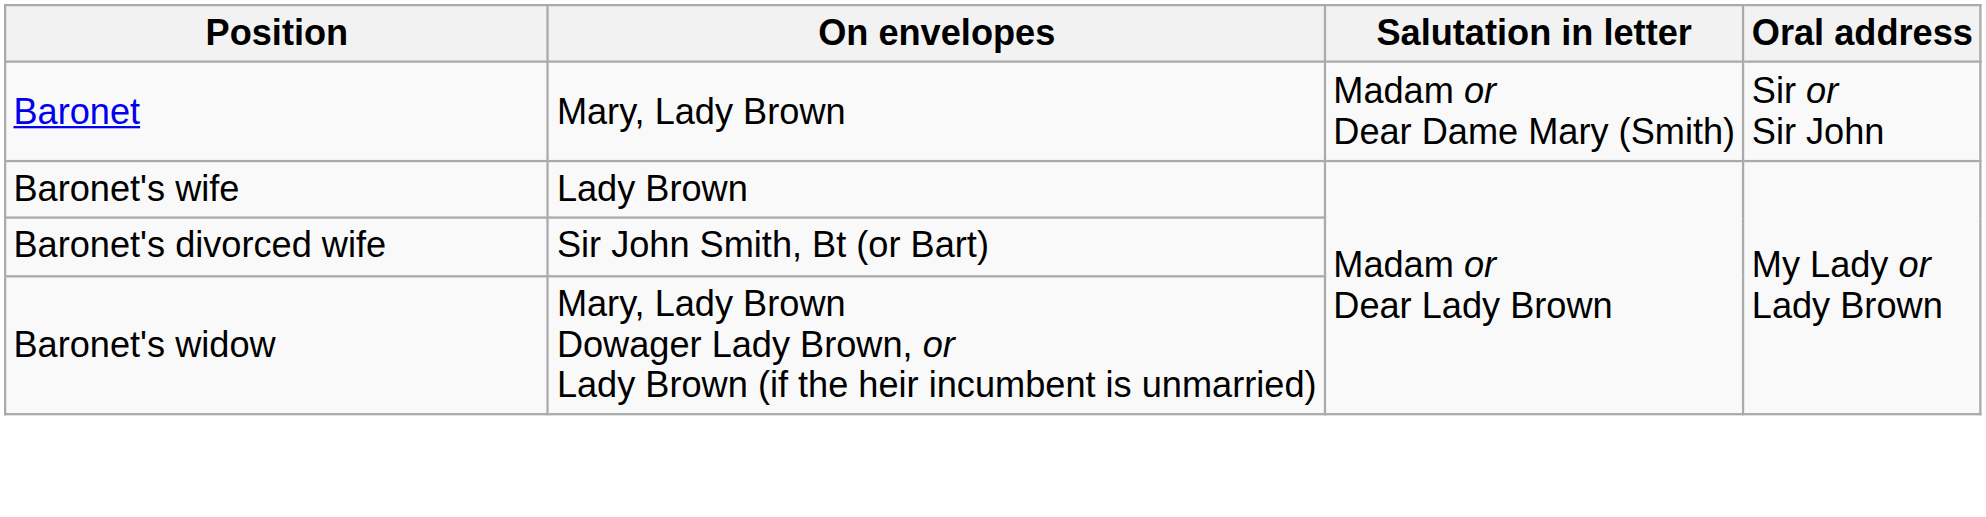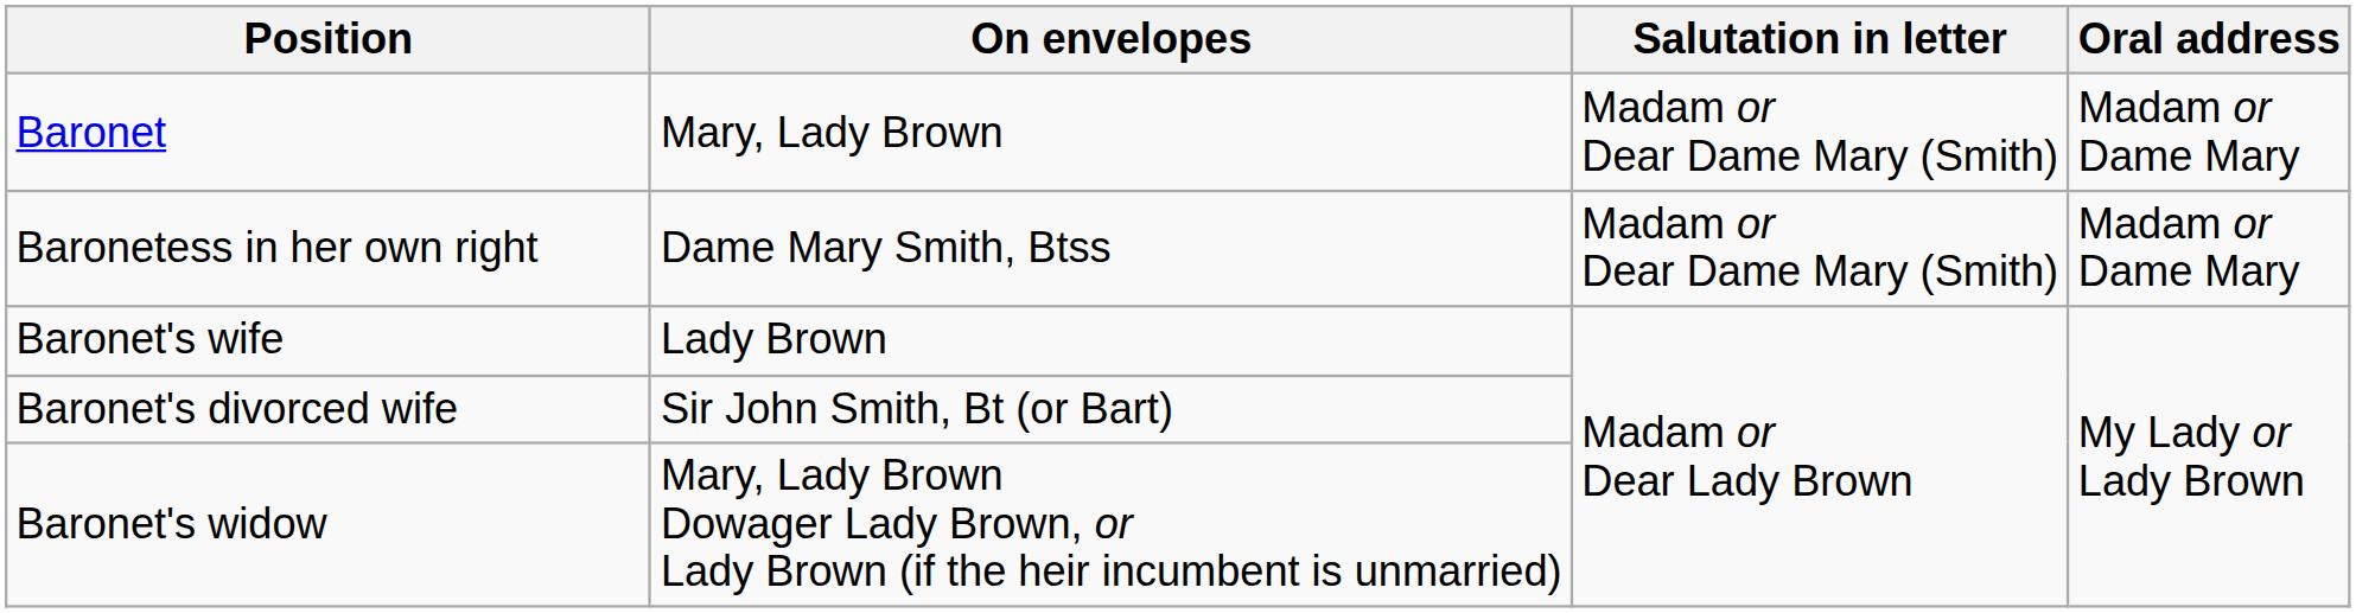Baronet | Oral address: Sir or Sir John -> Madam or Dame Mary
+ row: Baronetess in her own right | Dame Mary Smith, Btss | Madam or Dear Dame Mary (Smith) | Madam or Dame Mary
